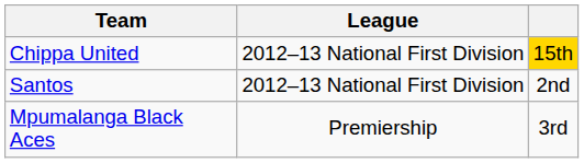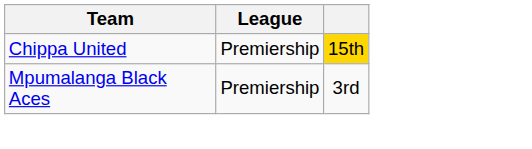Chippa United | League: 2012–13 National First Division -> Premiership
- row: Santos | 2012–13 National First Division | 2nd
